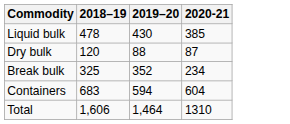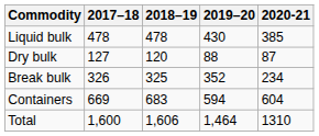+ column: 2017–18 | 478 | 127 | 326 | 669 | 1,600
